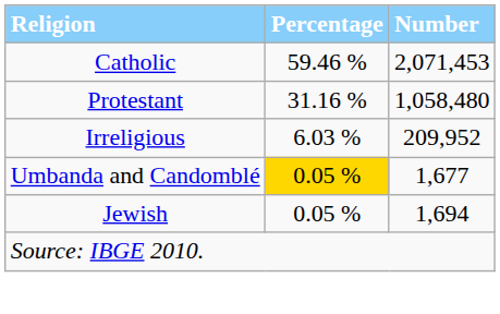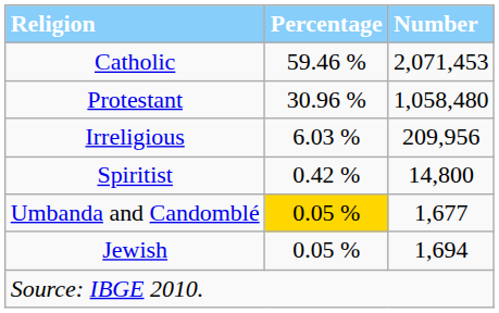Protestant | Percentage: 31.16 % -> 30.96 %
Irreligious | Number: 209,952 -> 209,956
+ row: Spiritist | 0.42 % | 14,800
